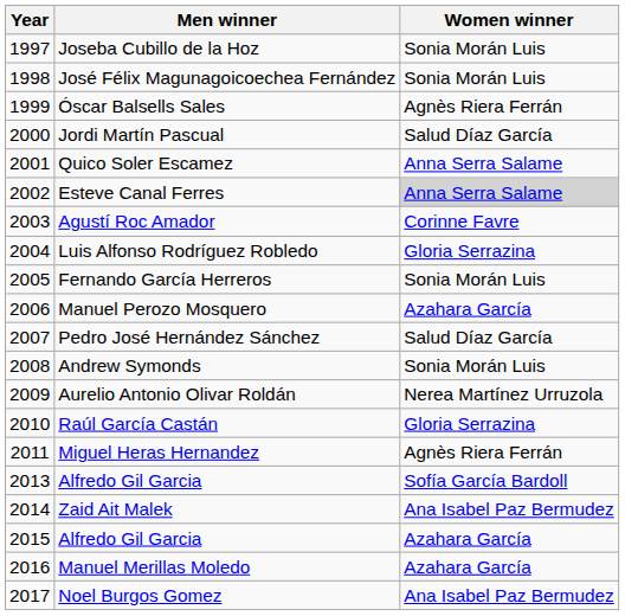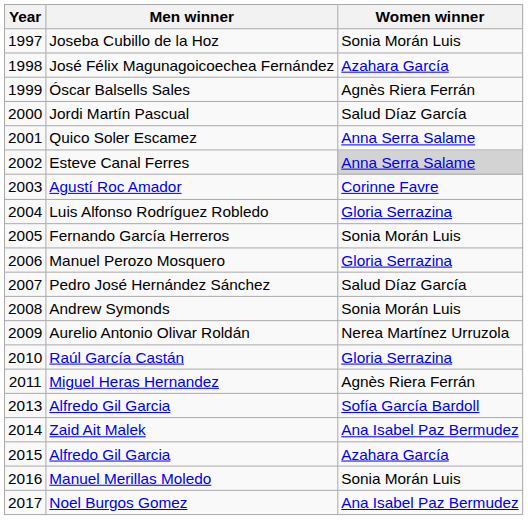José Félix Magunagoicoechea Fernández | Women winner: Sonia Morán Luis -> Azahara García
Manuel Perozo Mosquero | Women winner: Azahara García -> Gloria Serrazina
Manuel Merillas Moledo | Women winner: Azahara García -> Sonia Morán Luis
